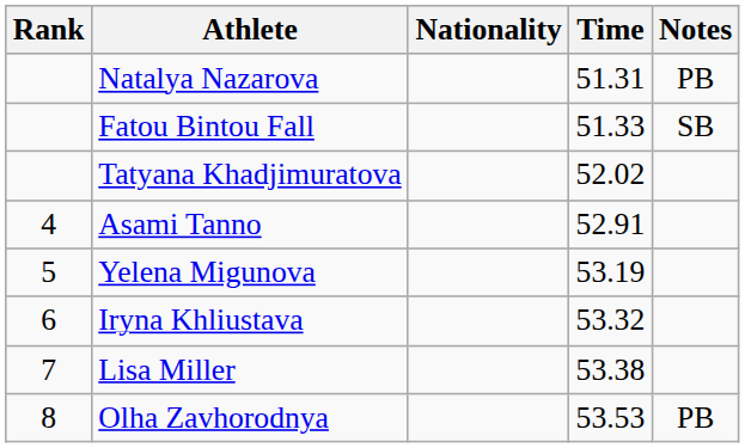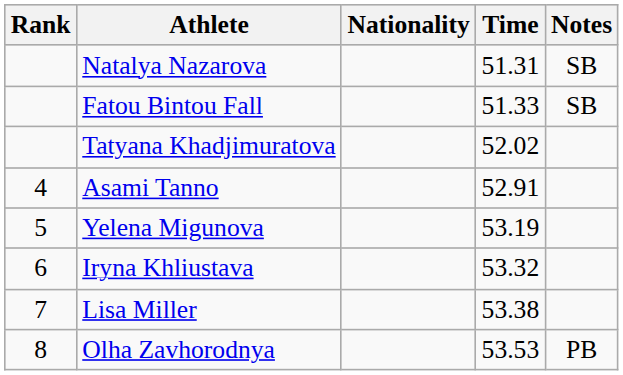Natalya Nazarova | Notes: PB -> SB
